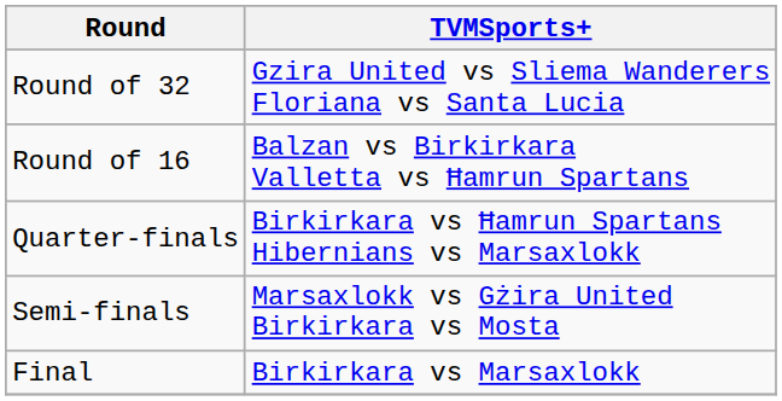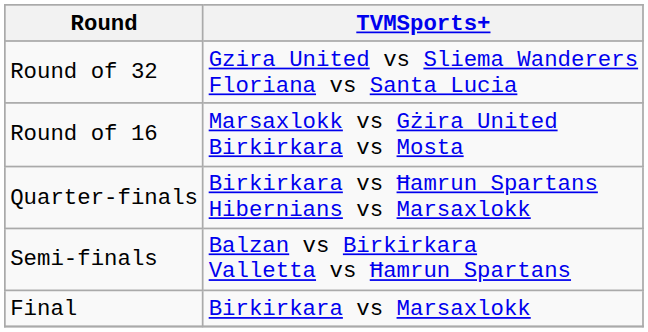Round of 16 | TVMSports+: Balzan vs Birkirkara Valletta vs Ħamrun Spartans -> Marsaxlokk vs Gżira United Birkirkara vs Mosta
Semi-finals | TVMSports+: Marsaxlokk vs Gżira United Birkirkara vs Mosta -> Balzan vs Birkirkara Valletta vs Ħamrun Spartans
